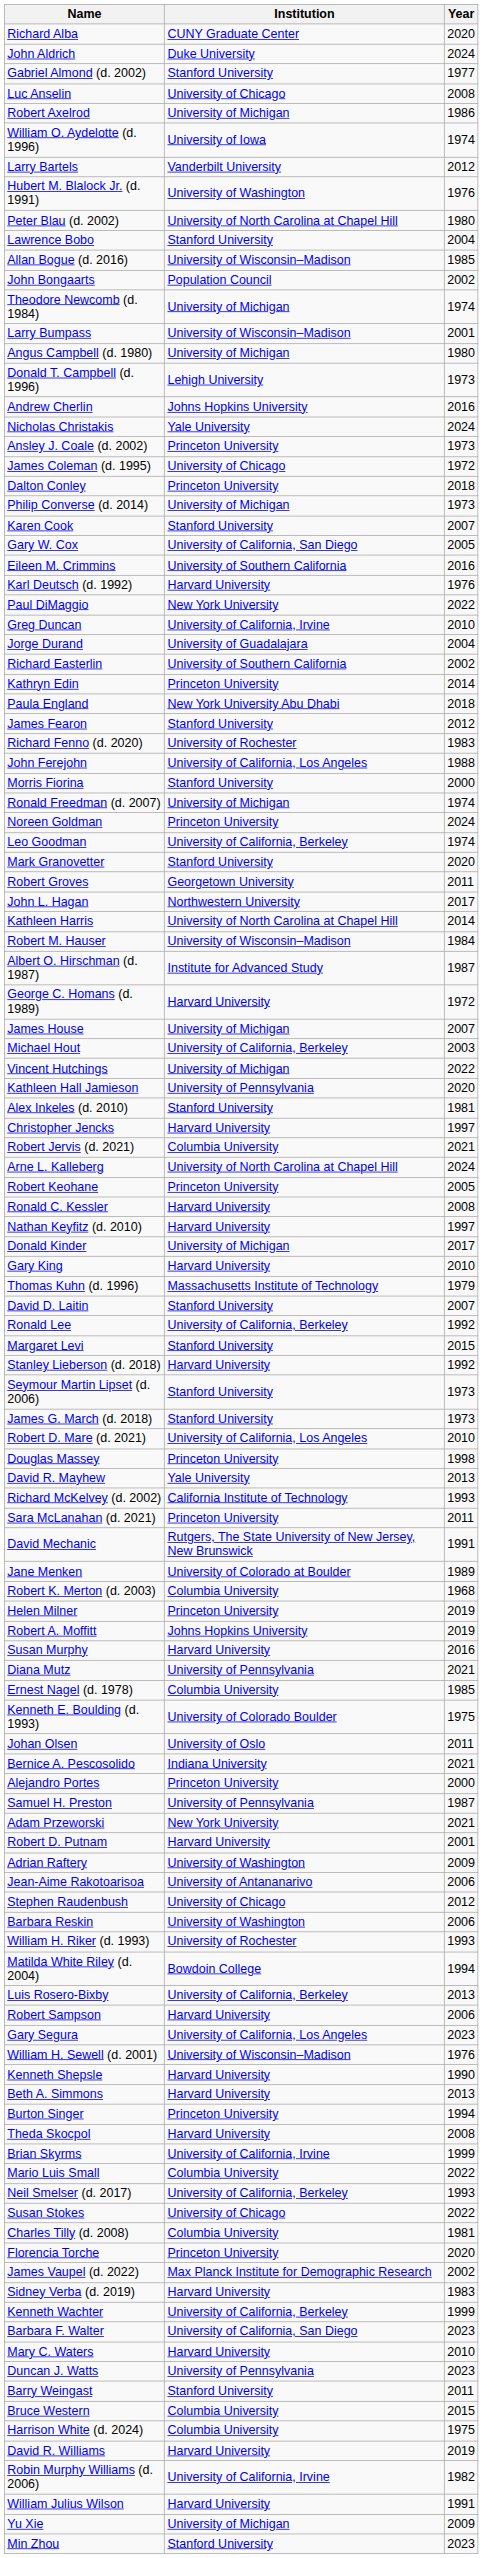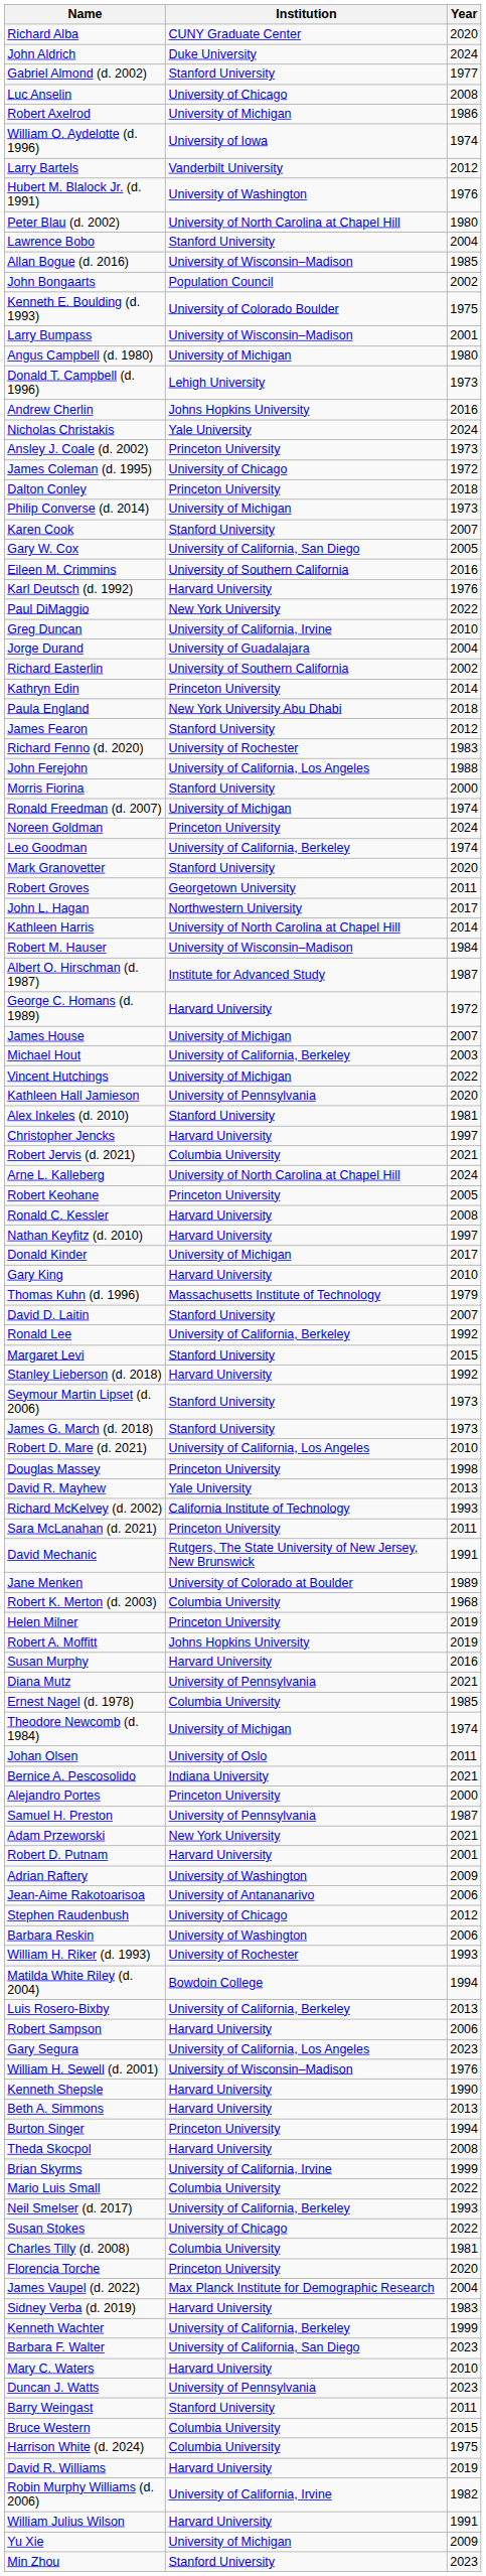rows swapped: Kenneth E. Boulding (d. 1993) <-> Theodore Newcomb (d. 1984)
James Vaupel (d. 2022) | Year: 2002 -> 2004
